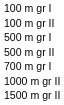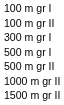+ row: 300 m gr I
- row: 700 m gr I
